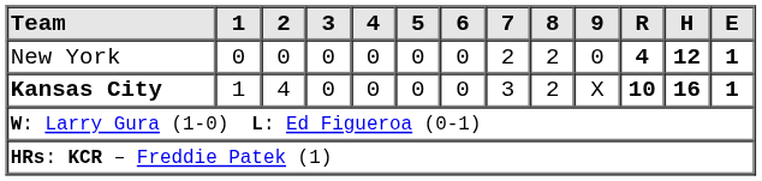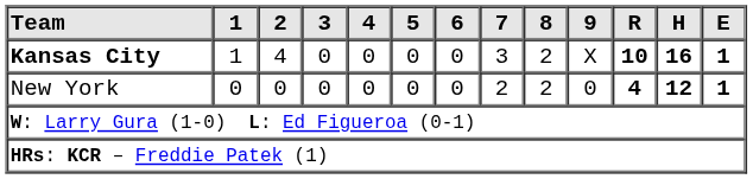rows swapped: New York <-> Kansas City
